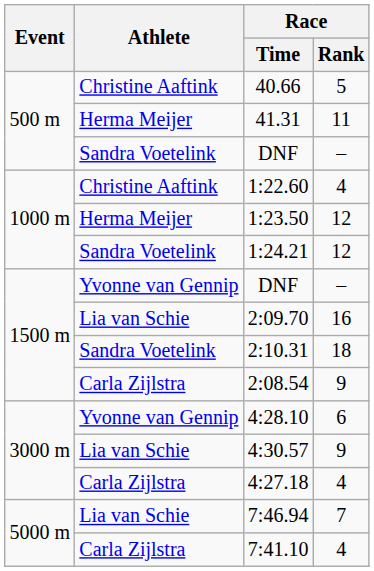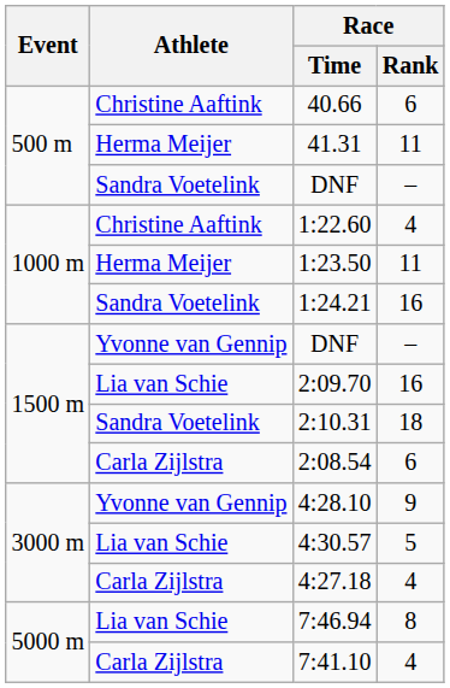40.66 | Race / Rank: 5 -> 6
1:23.50 | Race / Rank: 12 -> 11
1:24.21 | Race / Rank: 12 -> 16
2:08.54 | Race / Rank: 9 -> 6
4:28.10 | Race / Rank: 6 -> 9
4:30.57 | Race / Rank: 9 -> 5
7:46.94 | Race / Rank: 7 -> 8
